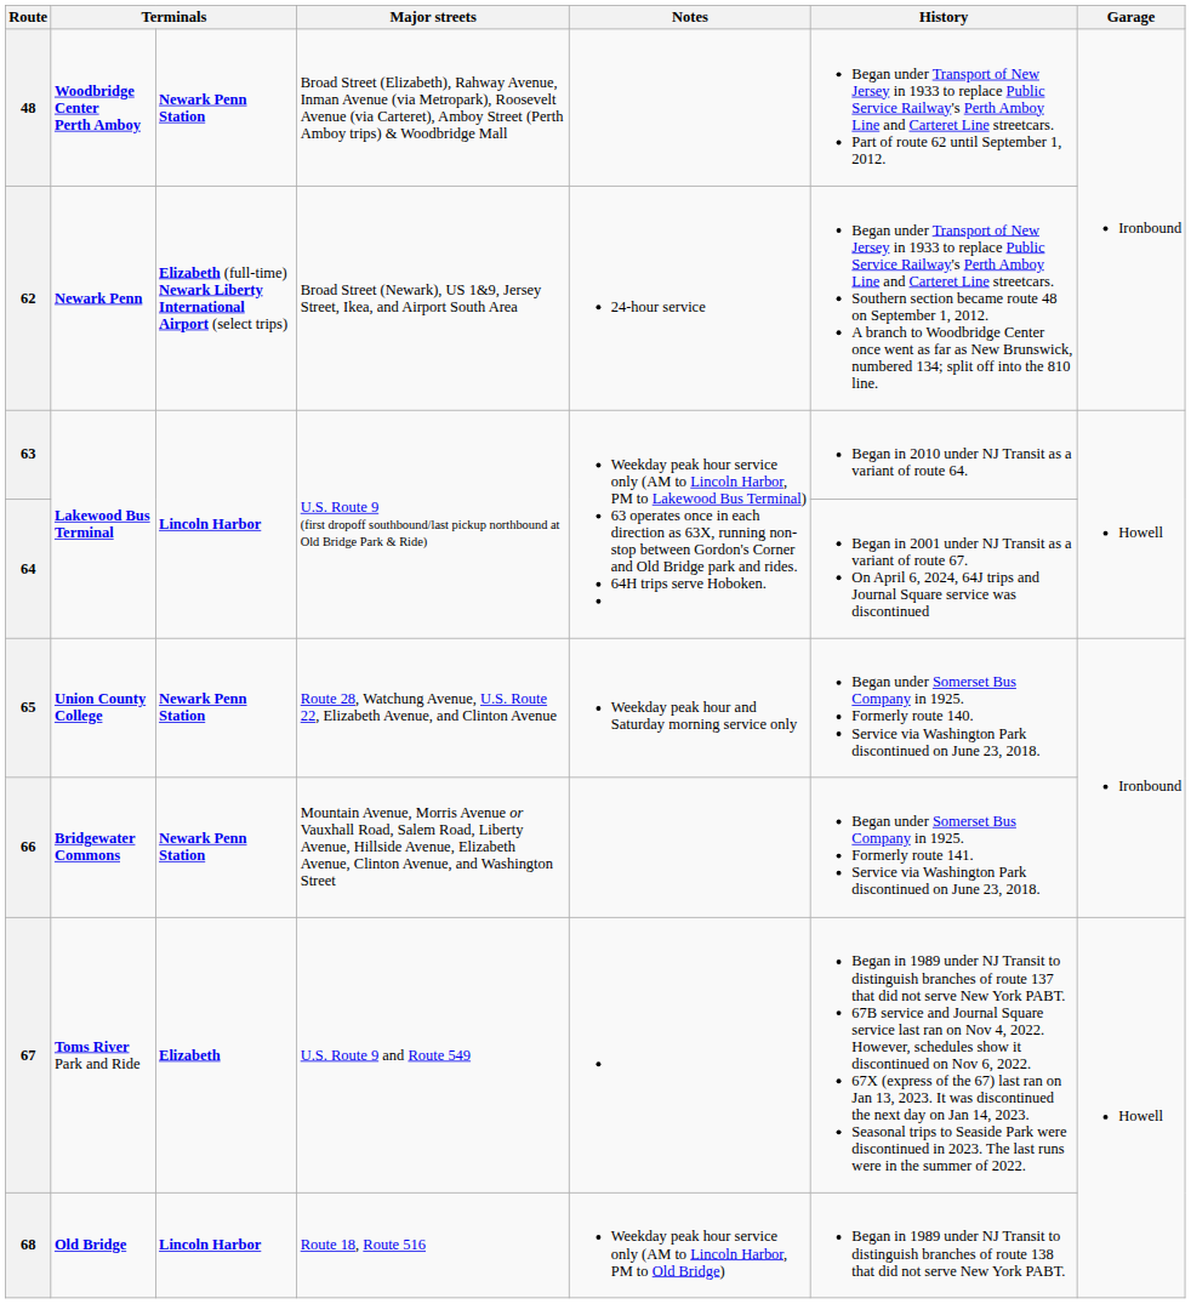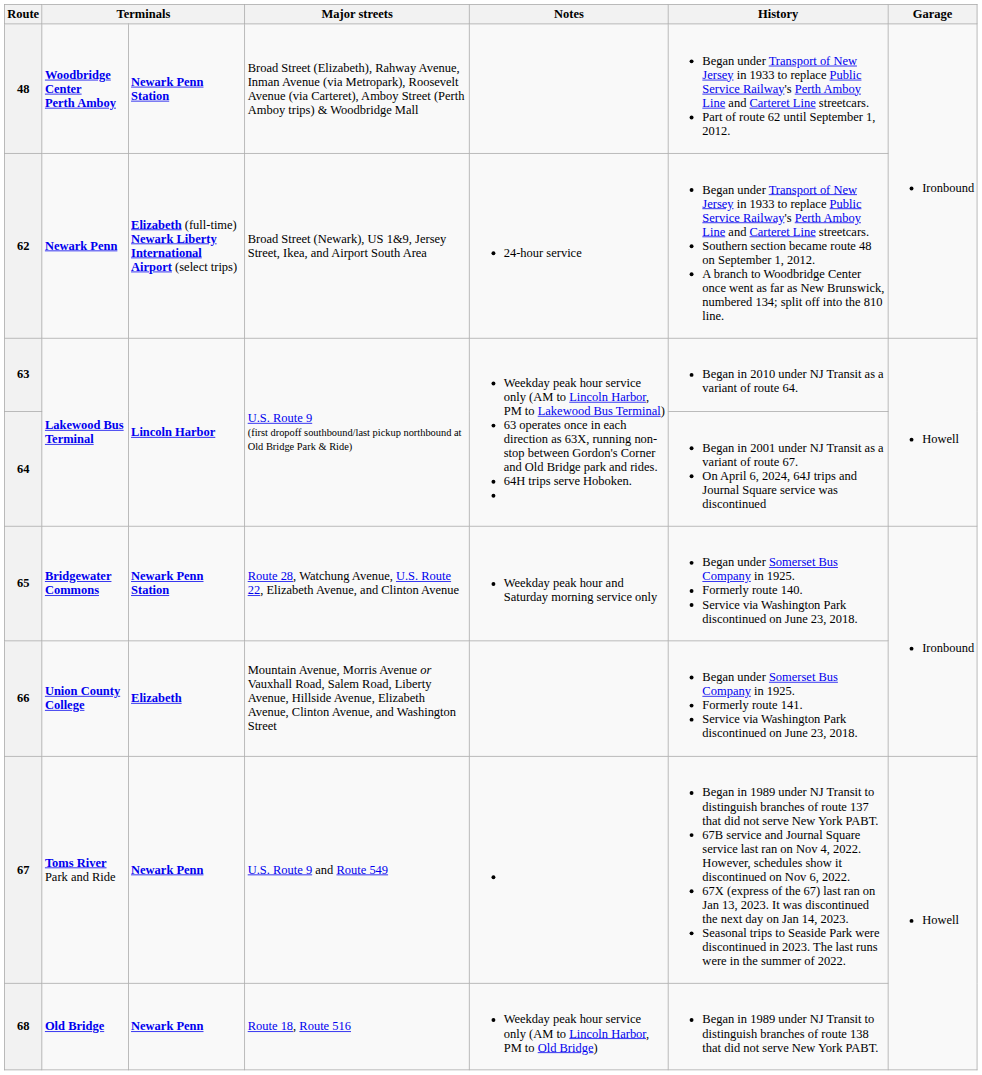65 | column 2: Union County College -> Bridgewater Commons
66 | column 2: Bridgewater Commons -> Union County College
66 | column 3: Newark Penn Station -> Elizabeth
67 | column 3: Elizabeth -> Newark Penn
68 | column 3: Lincoln Harbor -> Newark Penn
